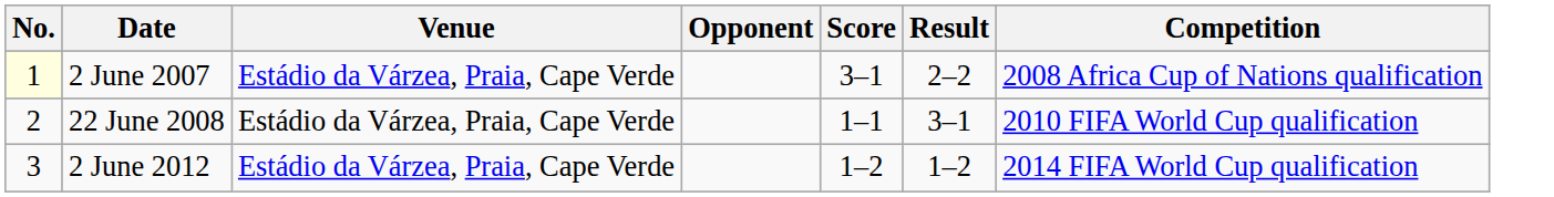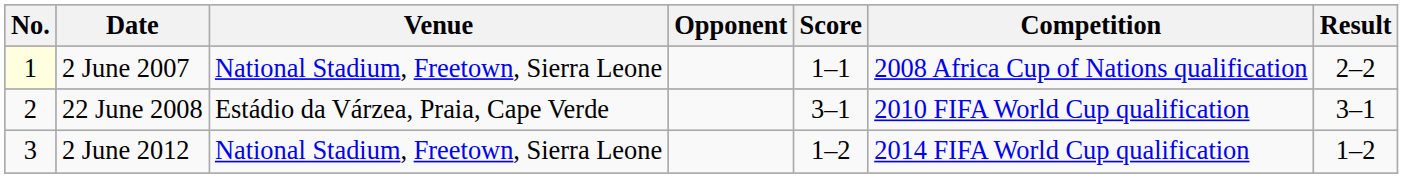columns swapped: Result <-> Competition
2 June 2007 | Venue: Estádio da Várzea, Praia, Cape Verde -> National Stadium, Freetown, Sierra Leone
2 June 2007 | Score: 3–1 -> 1–1
22 June 2008 | Score: 1–1 -> 3–1
2 June 2012 | Venue: Estádio da Várzea, Praia, Cape Verde -> National Stadium, Freetown, Sierra Leone
